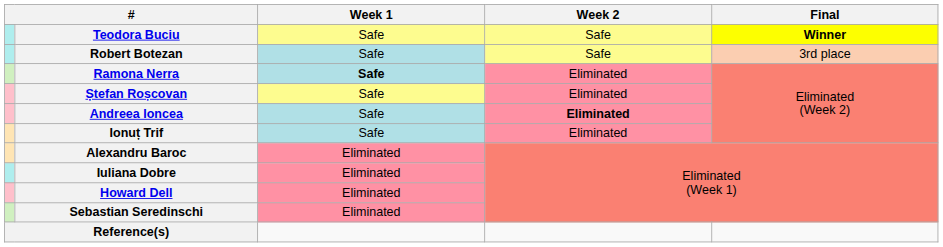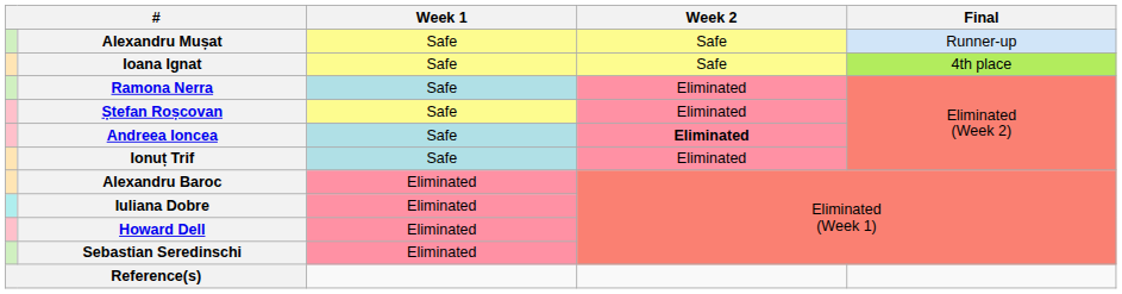- row: Teodora Buciu | Safe | Safe | Winner
+ row: Alexandru Mușat | Safe | Safe | Runner-up
- row: Robert Botezan | Safe | Safe | 3rd place
+ row: Ioana Ignat | Safe | Safe | 4th place
Ramona Nerra | Week 1: bold -> normal
